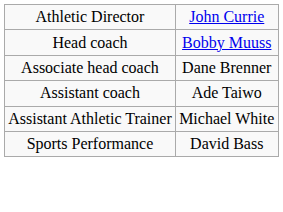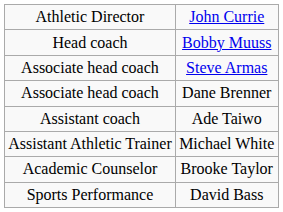+ row: Associate head coach | Steve Armas
+ row: Academic Counselor | Brooke Taylor
